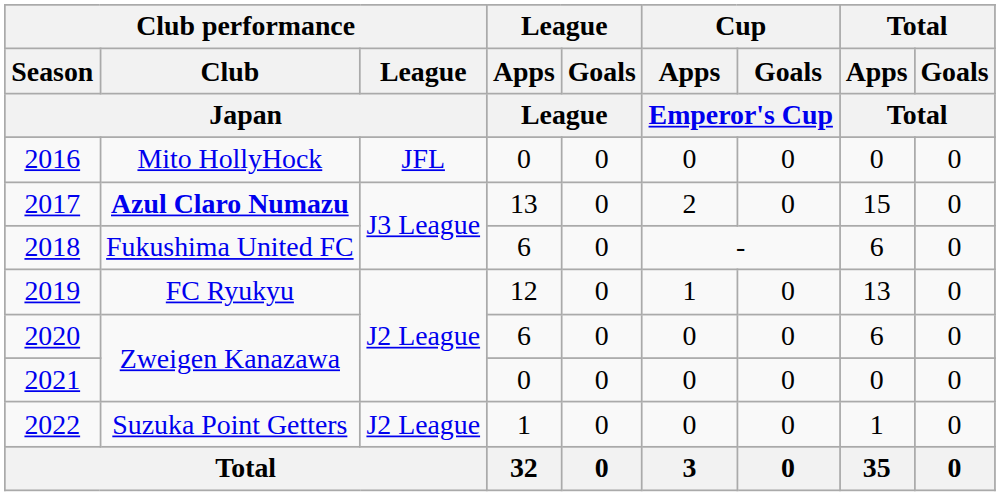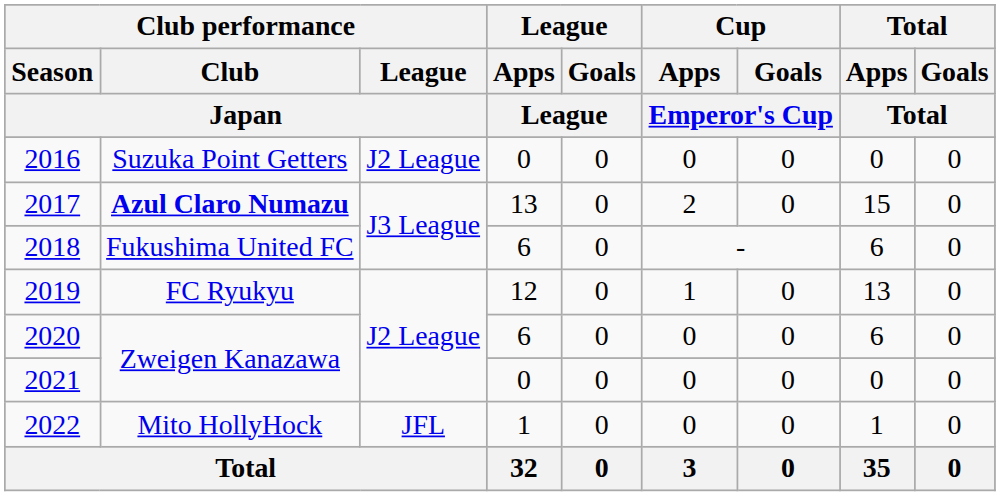2016 | Club performance / Club / Japan: Mito HollyHock -> Suzuka Point Getters
2016 | Club performance / League / Japan: JFL -> J2 League
2022 | Club performance / Club / Japan: Suzuka Point Getters -> Mito HollyHock
2022 | Club performance / League / Japan: J2 League -> JFL
